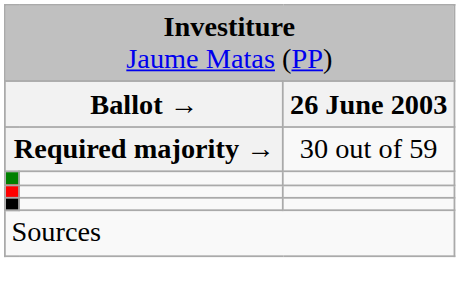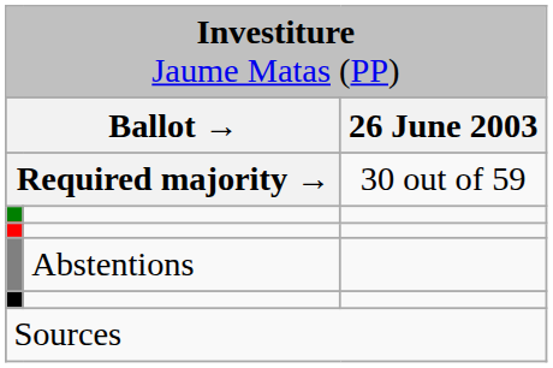+ row: Abstentions
